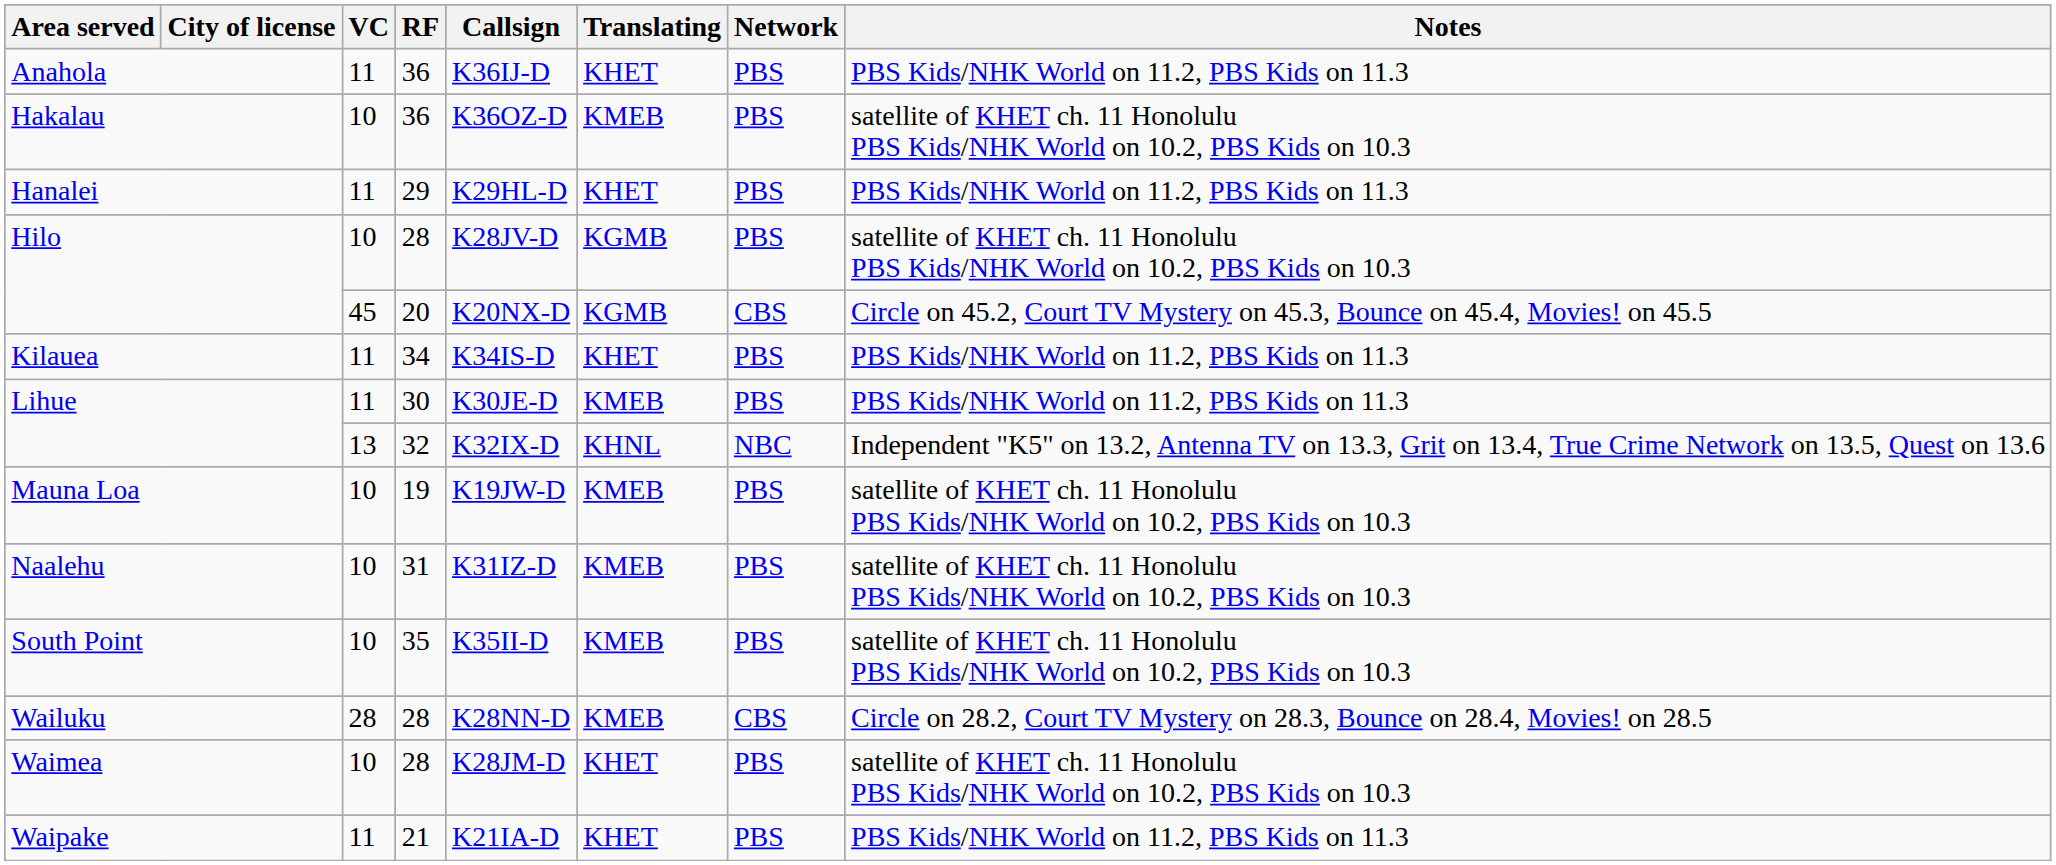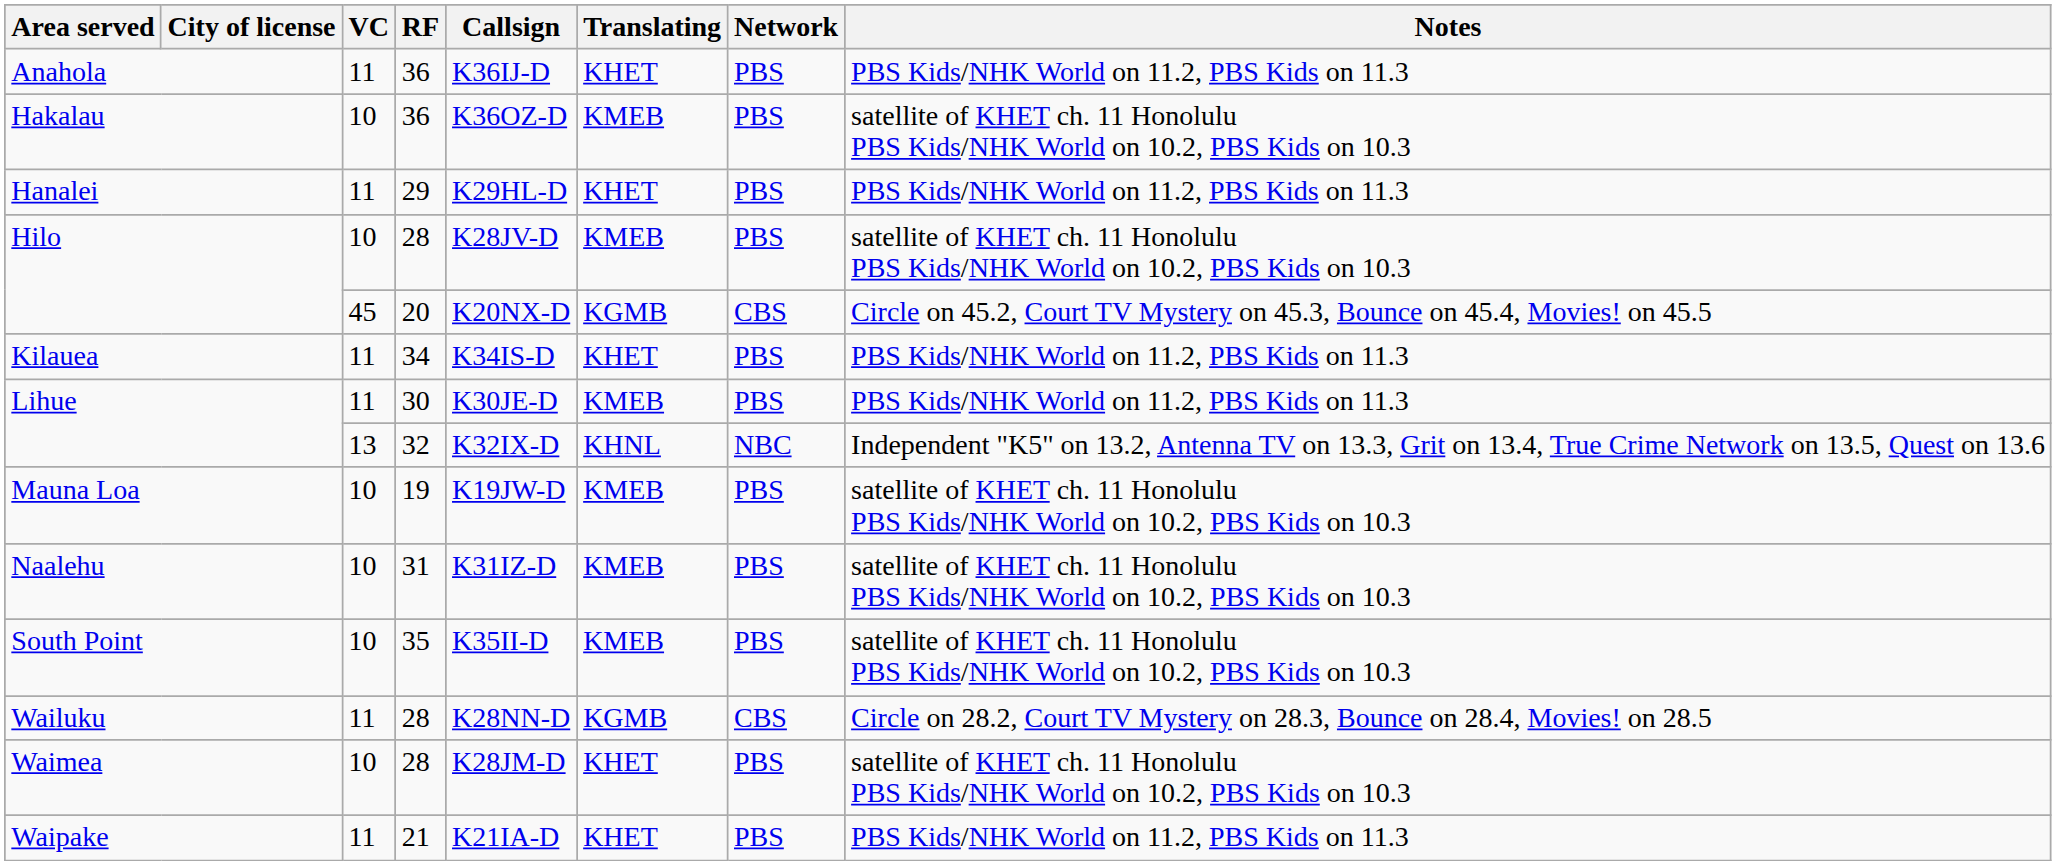Hilo / 28 | Translating: KGMB -> KMEB
Wailuku | VC: 28 -> 11
Wailuku | Translating: KMEB -> KGMB
